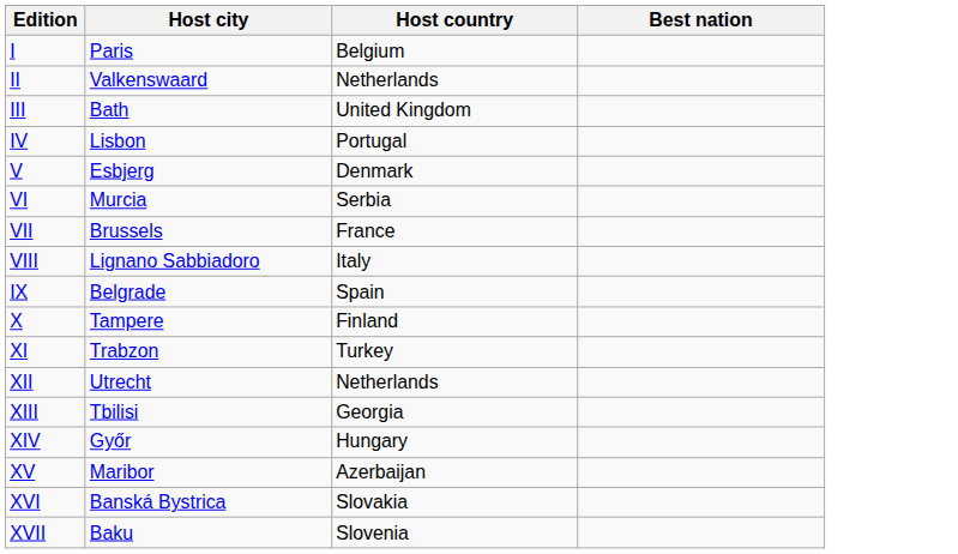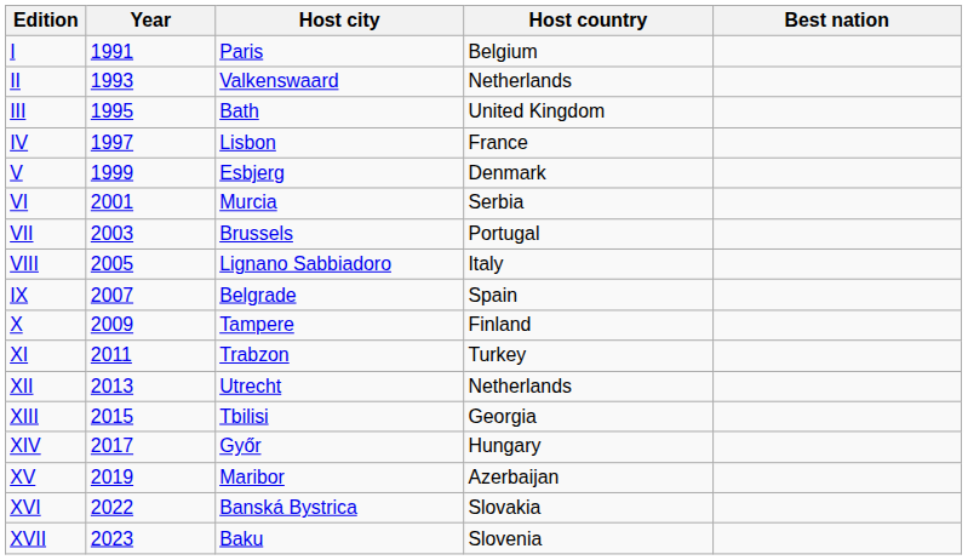+ column: Year | 1991 | 1993 | 1995 | 1997 | 1999 | 2001 | 2003 | 2005 | 2007 | 2009 | 2011 | 2013 | 2015 | 2017 | 2019 | 2022 | 2023
IV | Host country: Portugal -> France
VII | Host country: France -> Portugal
